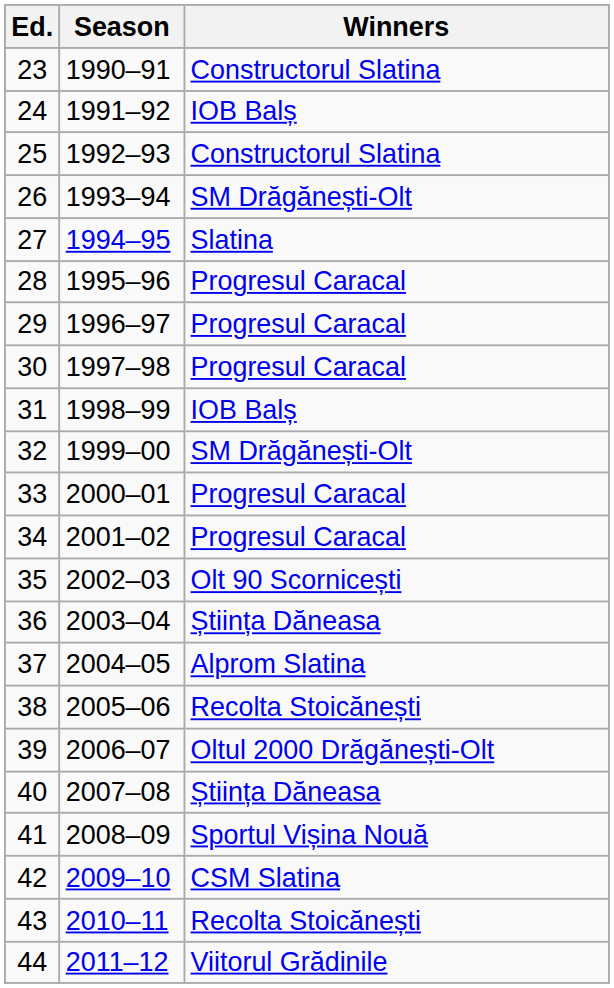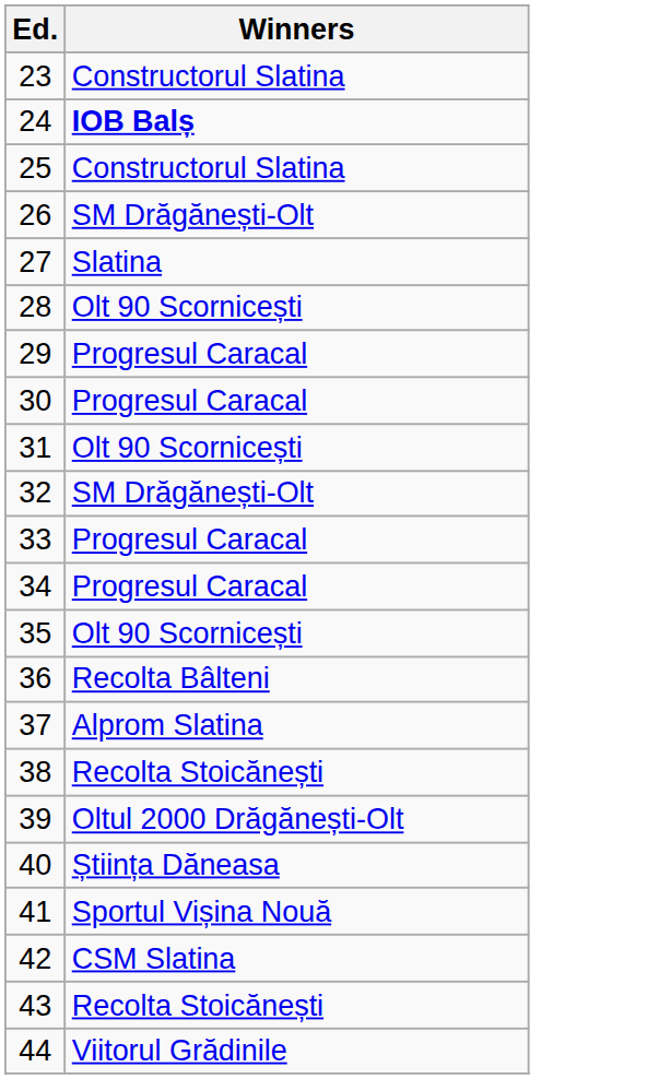- column: Season | 1990–91 | 1991–92 | 1992–93 | 1993–94 | 1994–95 | 1995–96 | 1996–97 | 1997–98 | 1998–99 | 1999–00 | 2000–01 | 2001–02 | 2002–03 | 2003–04 | 2004–05 | 2005–06 | 2006–07 | 2007–08 | 2008–09 | 2009–10 | 2010–11 | 2011–12
24 | Winners: normal -> bold
28 | Winners: Progresul Caracal -> Olt 90 Scornicești
31 | Winners: IOB Balș -> Olt 90 Scornicești
36 | Winners: Știința Dăneasa -> Recolta Bâlteni
